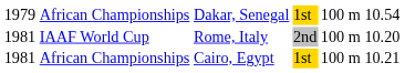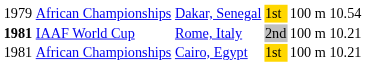IAAF World Cup | column 1: normal -> bold
IAAF World Cup | column 6: 10.20 -> 10.21
